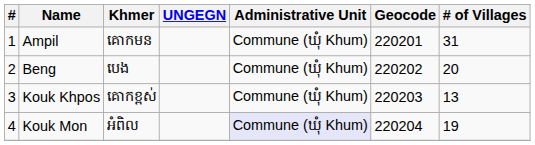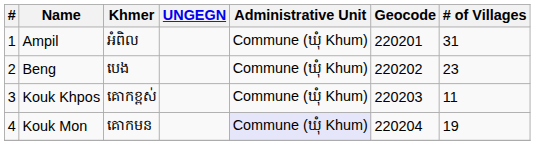Ampil | Khmer: គោកមន -> អំពិល
Beng | # of Villages: 20 -> 23
Kouk Khpos | # of Villages: 13 -> 11
Kouk Mon | Khmer: អំពិល -> គោកមន
